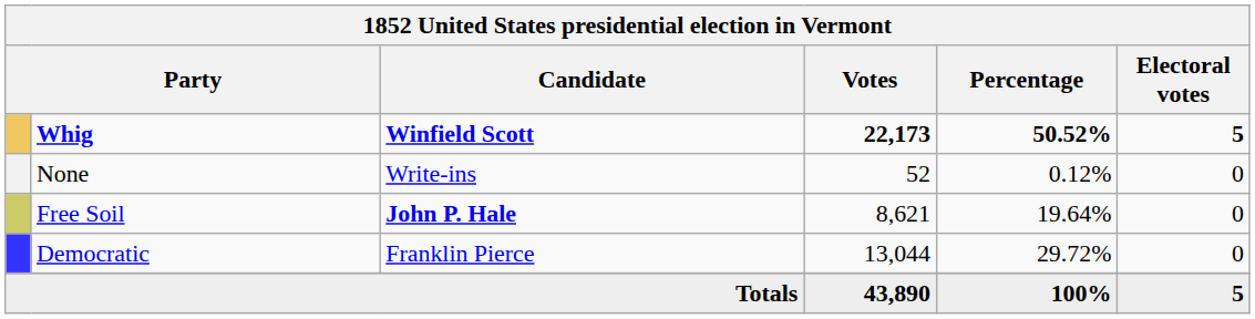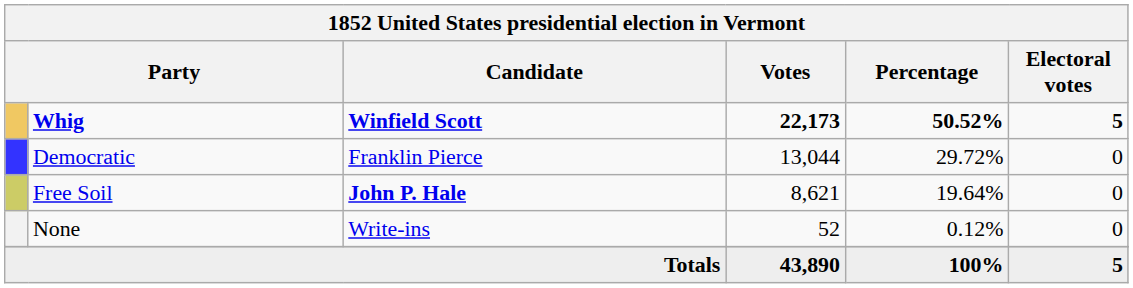rows swapped: Democratic <-> None
